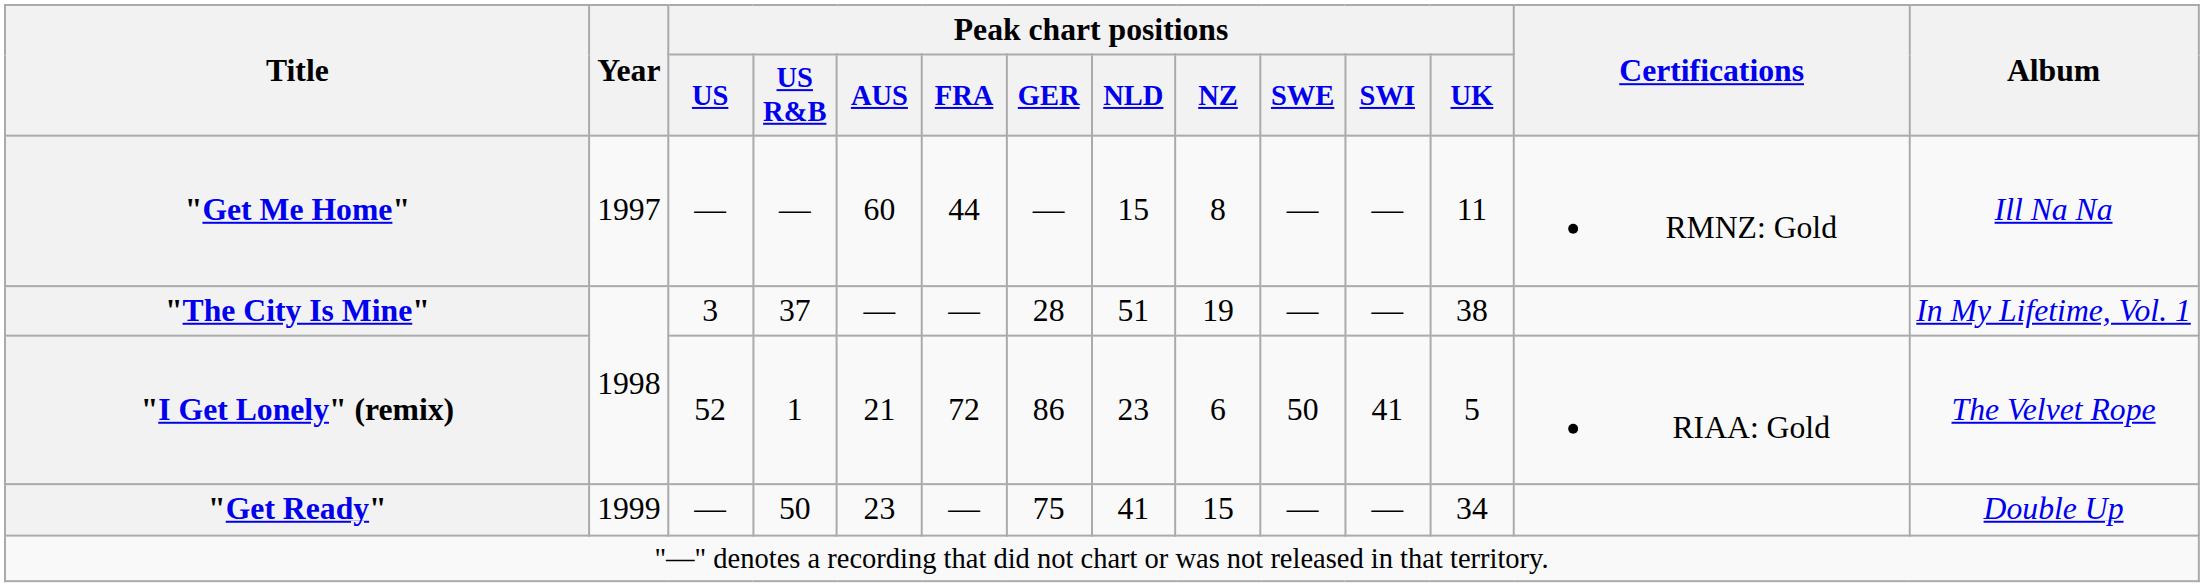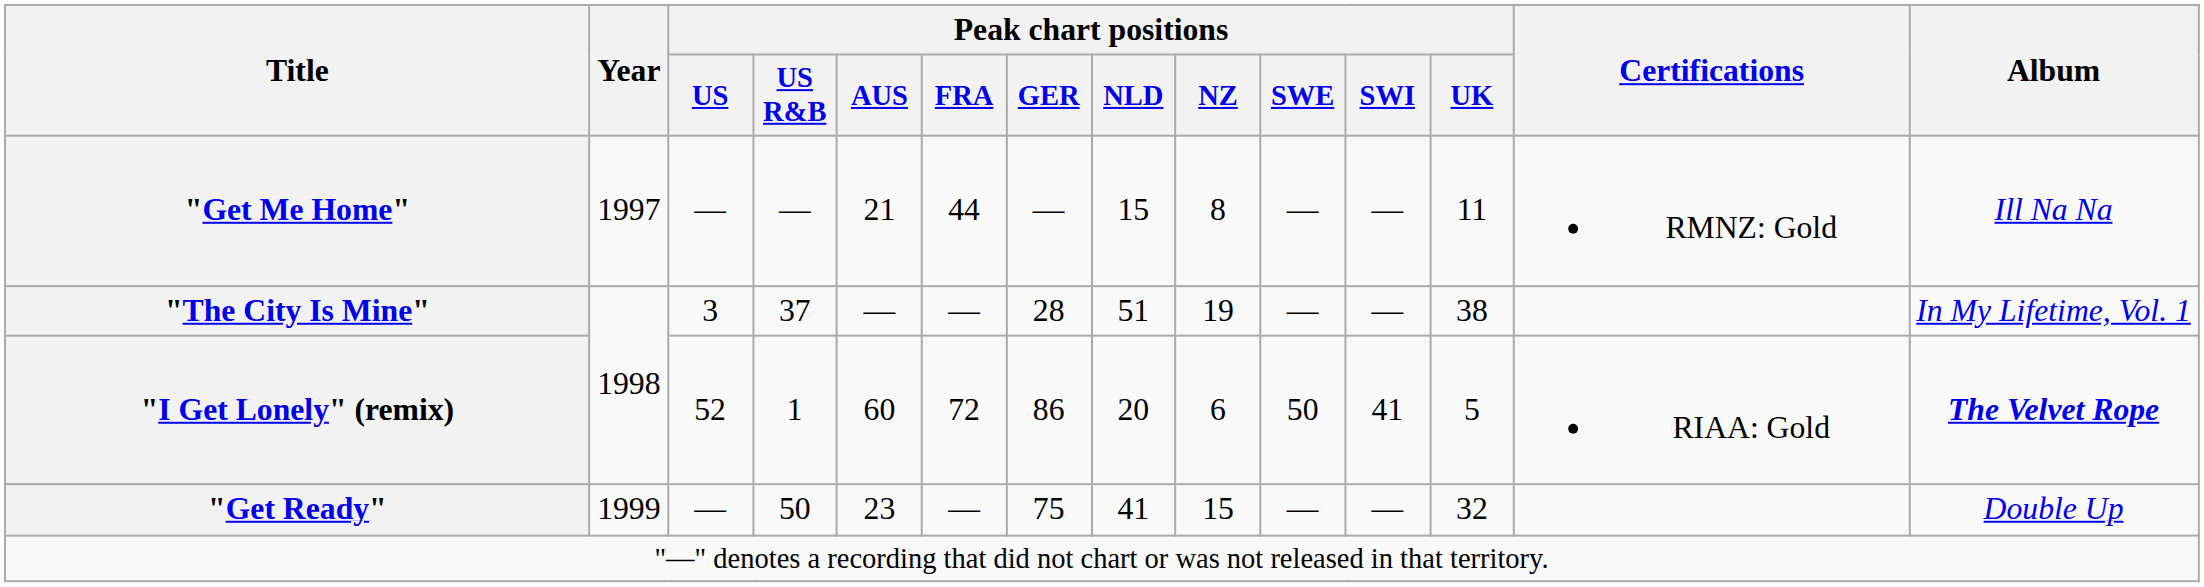"Get Me Home" | Peak chart positions / AUS: 60 -> 21
"I Get Lonely" (remix) | Peak chart positions / AUS: 21 -> 60
"I Get Lonely" (remix) | Peak chart positions / NLD: 23 -> 20
"I Get Lonely" (remix) | Album: normal -> bold
"Get Ready" | Peak chart positions / UK: 34 -> 32
